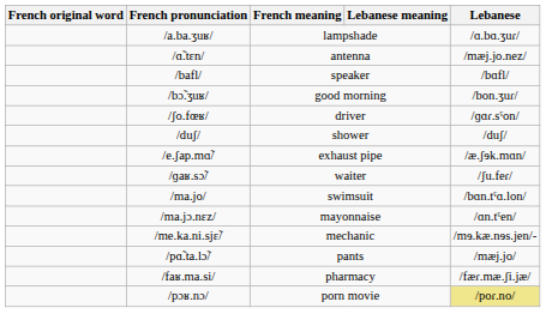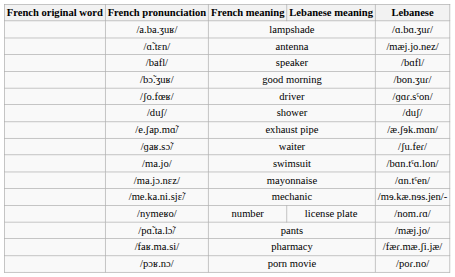+ row: /nymeʁo/ | number | license plate | /nom.ɾɑ/
/pɔʁ.nɔ/ | Lebanese: khaki background -> no background
